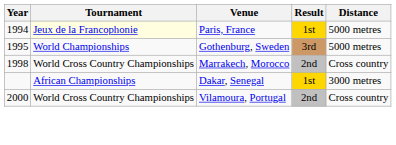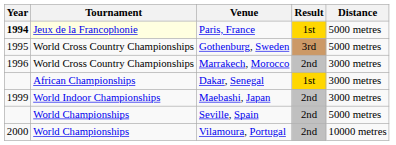Paris, France | Year: normal -> bold
Gothenburg, Sweden | Tournament: World Championships -> World Cross Country Championships
Marrakech, Morocco | Year: 1998 -> 1996
Marrakech, Morocco | Distance: Cross country -> 3000 metres
+ row: 1999 | World Indoor Championships | Maebashi, Japan | 2nd | 3000 metres
+ row: World Championships | Seville, Spain | 2nd | 5000 metres
Vilamoura, Portugal | Tournament: World Cross Country Championships -> World Championships
Vilamoura, Portugal | Distance: Cross country -> 10000 metres
